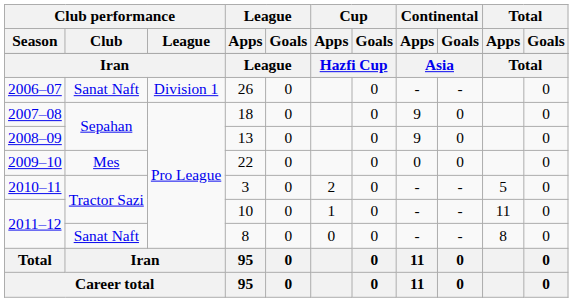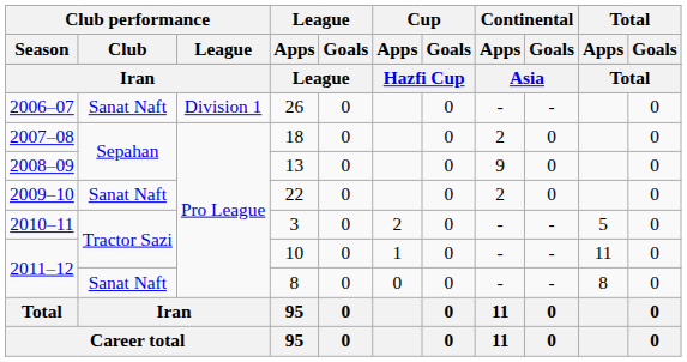18 | Continental / Apps: 9 -> 2
22 | Club performance / Club: Mes -> Sanat Naft
22 | Continental / Apps: 0 -> 2
